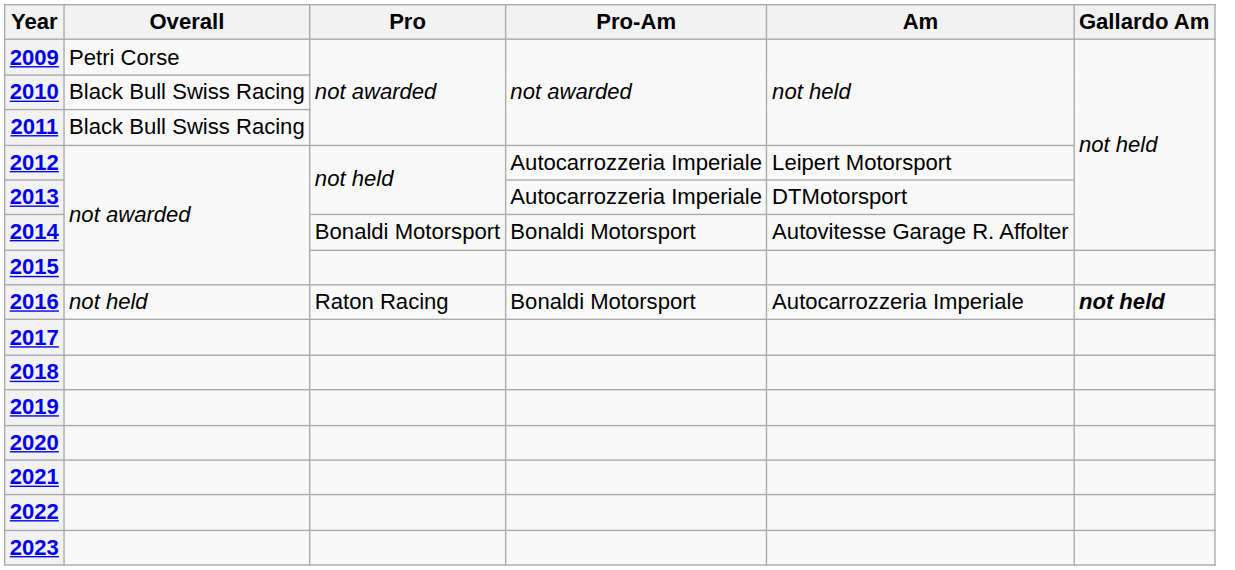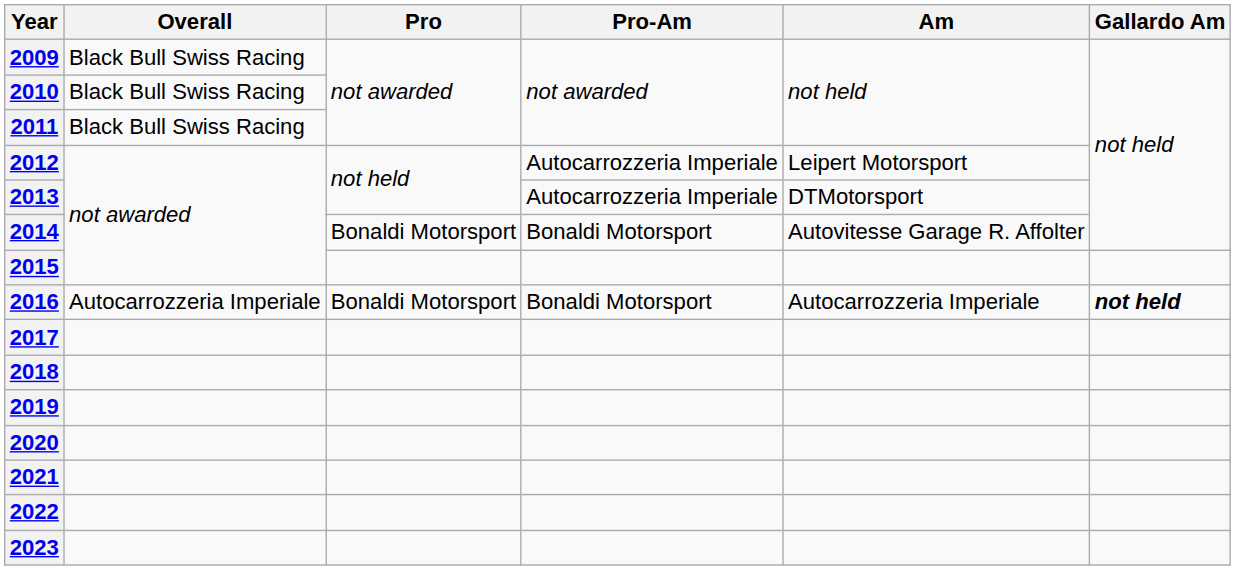2009 | Overall: Petri Corse -> Black Bull Swiss Racing
2016 | Overall: not held -> Autocarrozzeria Imperiale
2016 | Pro: Raton Racing -> Bonaldi Motorsport
